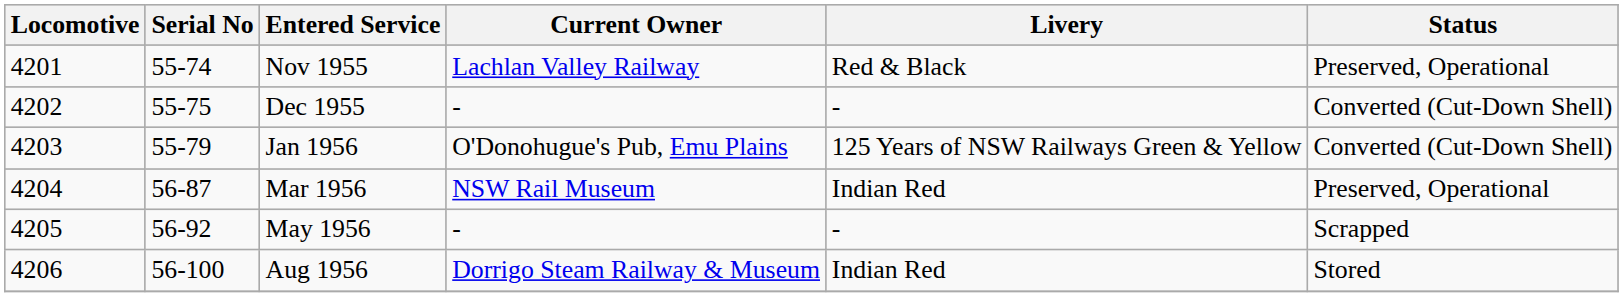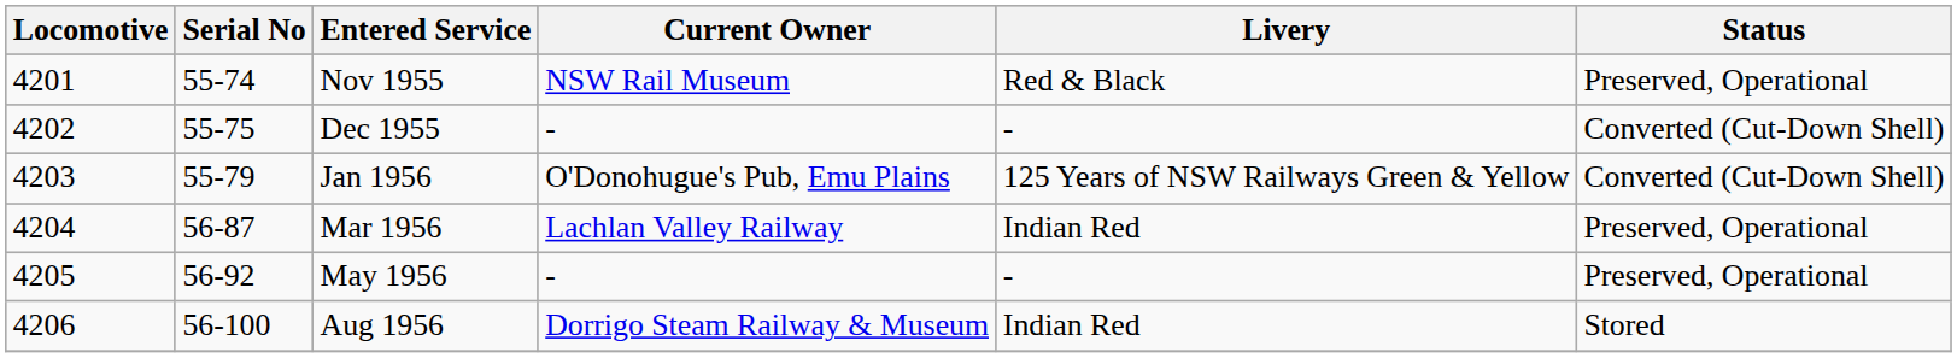Nov 1955 | Current Owner: Lachlan Valley Railway -> NSW Rail Museum
Mar 1956 | Current Owner: NSW Rail Museum -> Lachlan Valley Railway
May 1956 | Status: Scrapped -> Preserved, Operational
